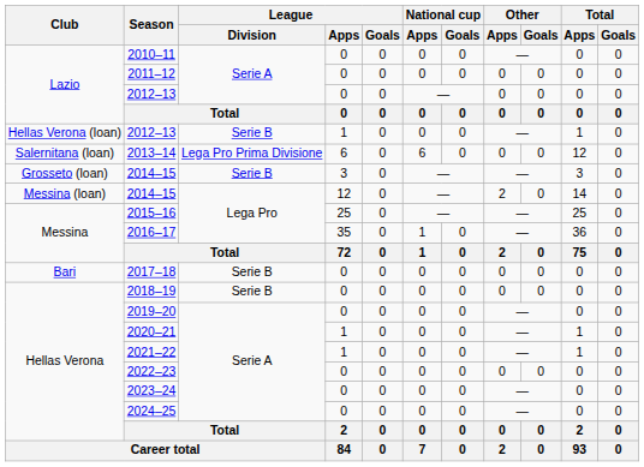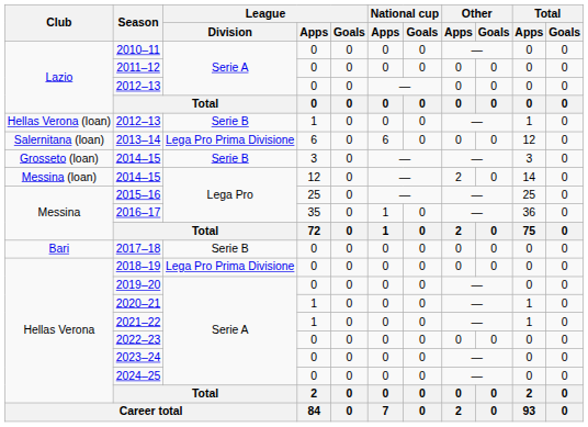2018–19 | League / Division: Serie B -> Lega Pro Prima Divisione
